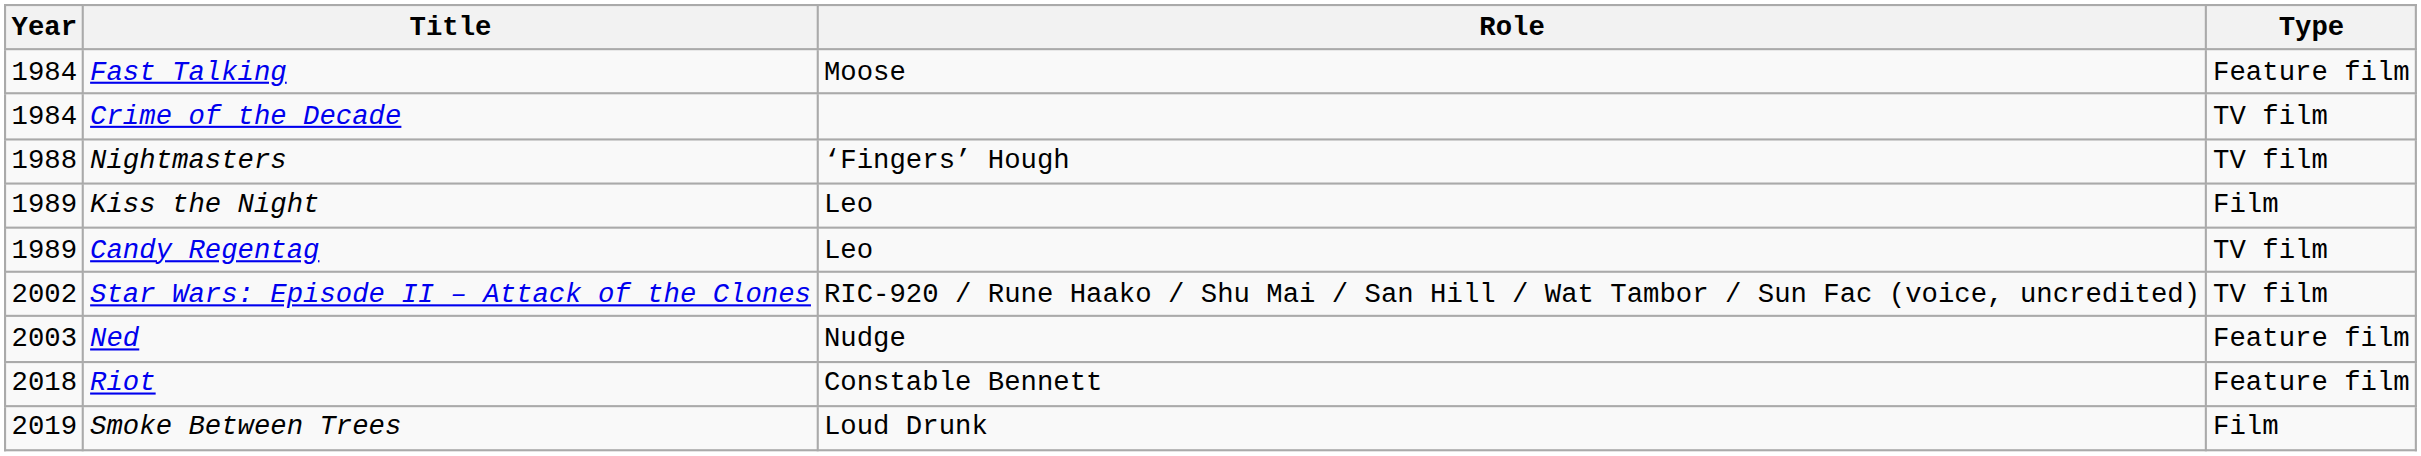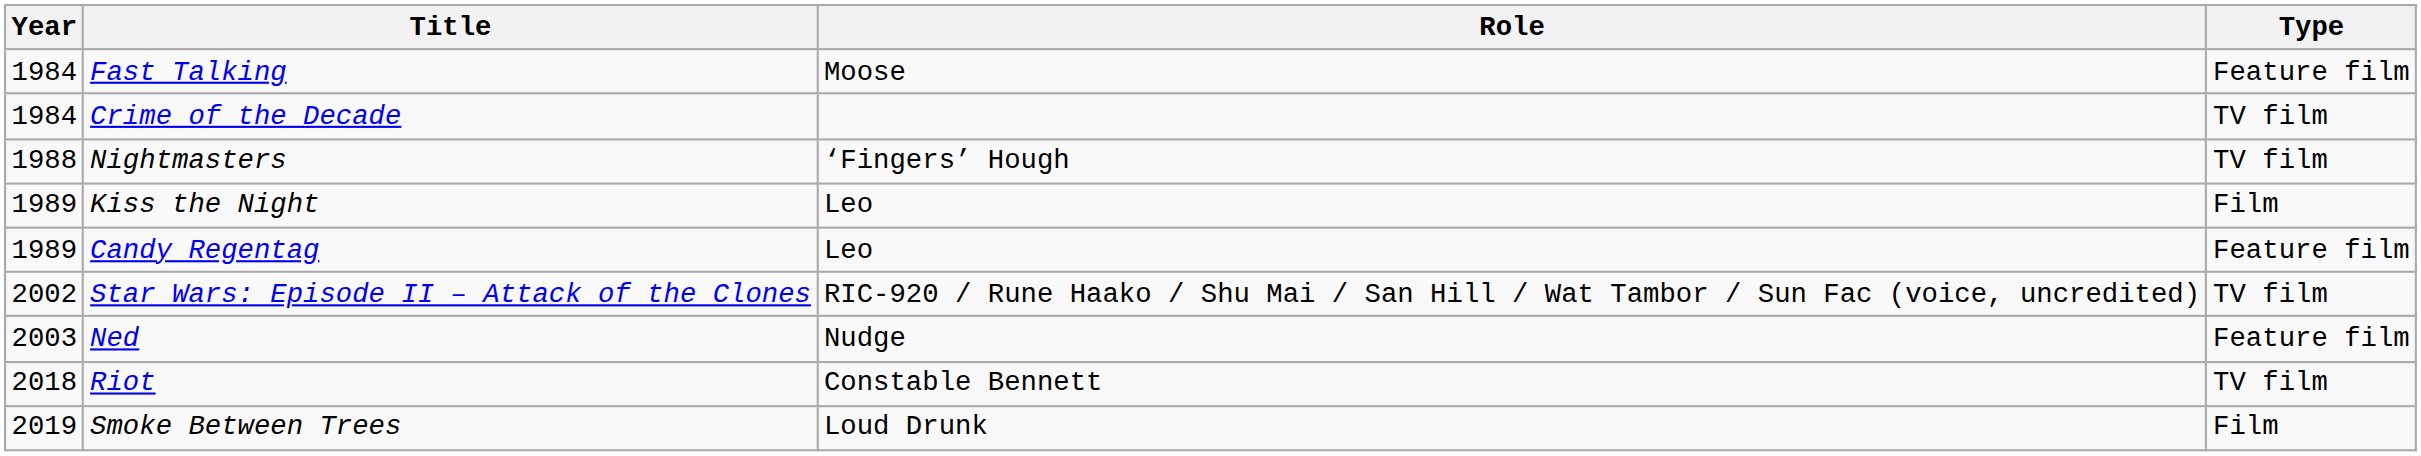Candy Regentag | Type: TV film -> Feature film
Riot | Type: Feature film -> TV film
